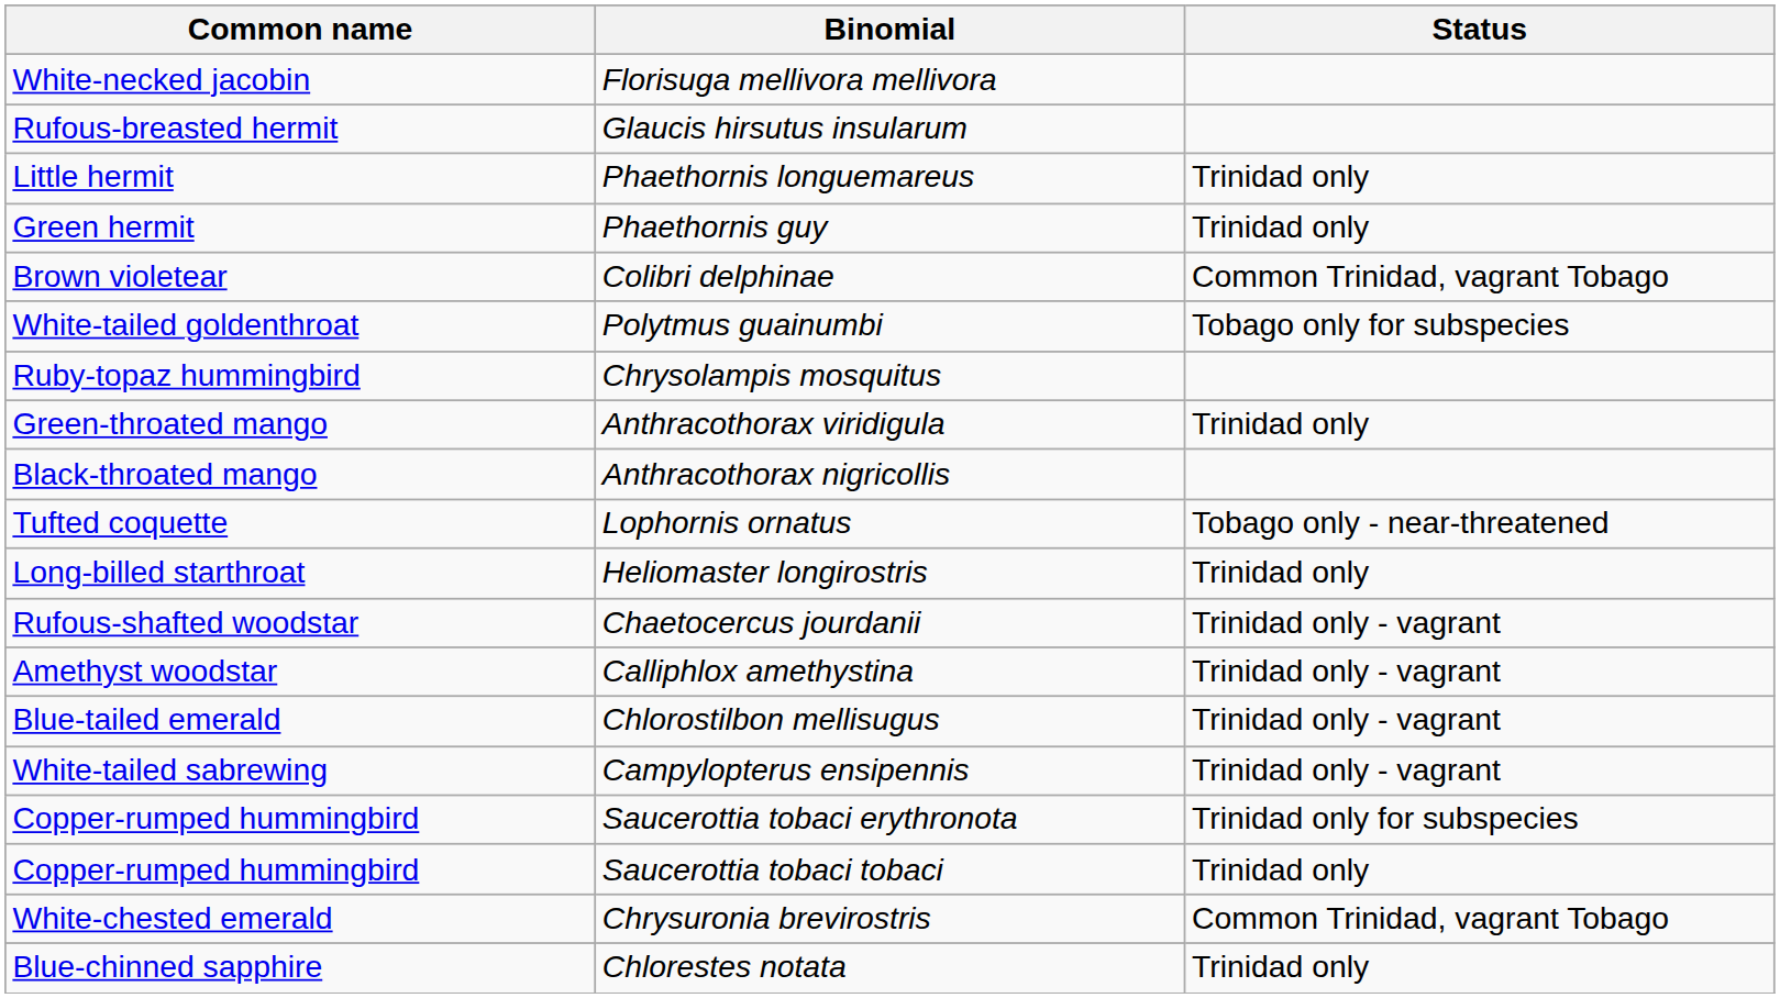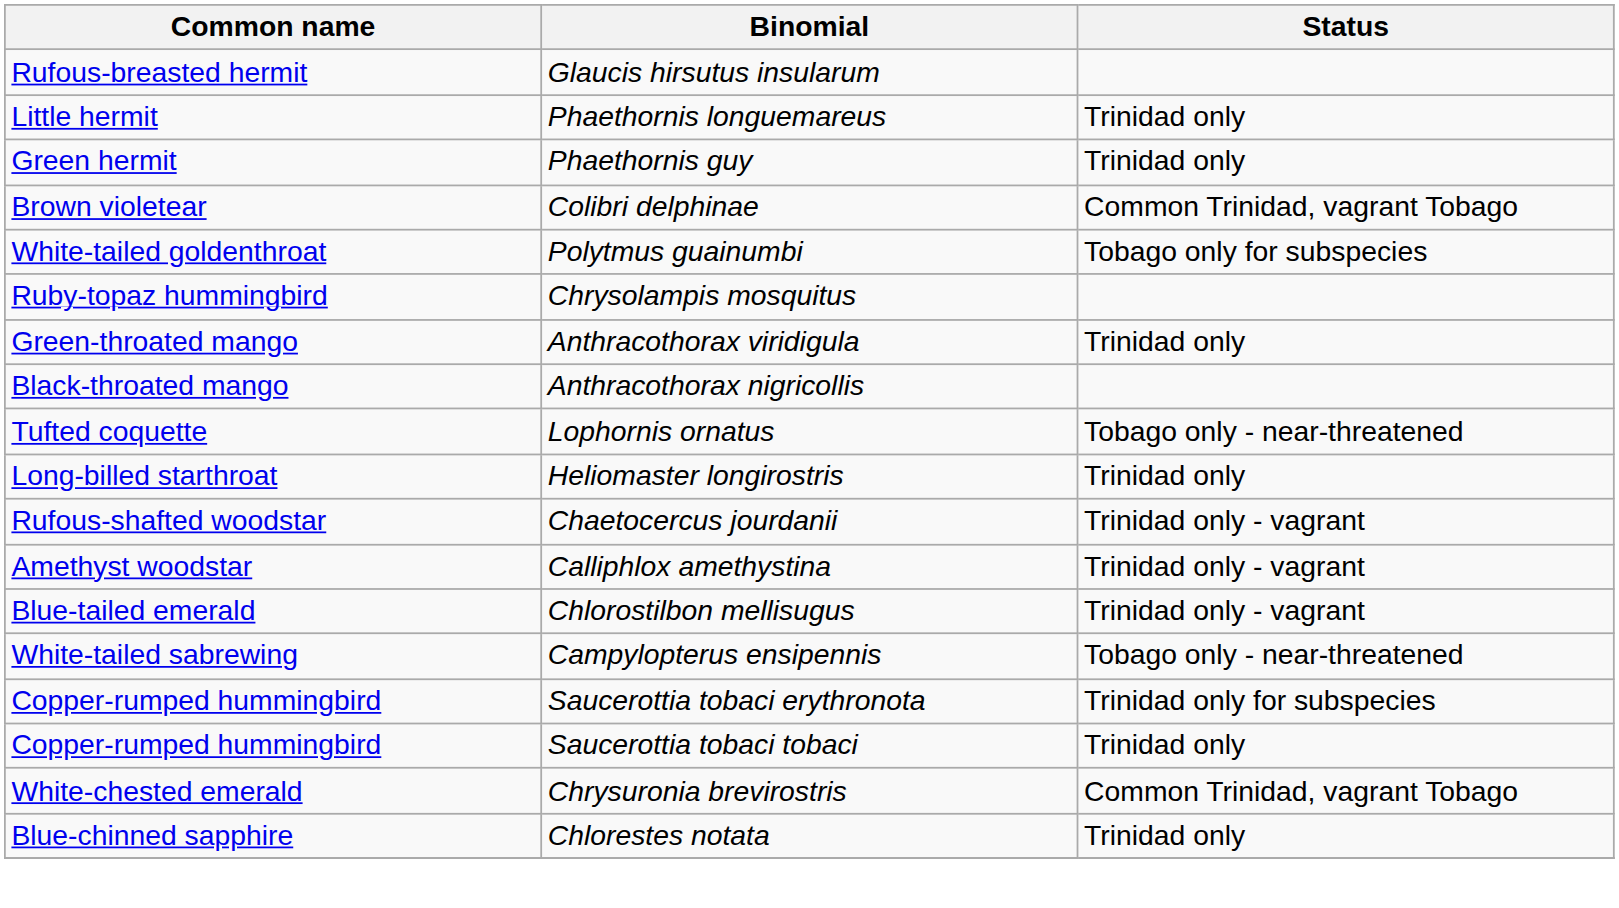- row: White-necked jacobin | Florisuga mellivora mellivora
Campylopterus ensipennis | Status: Trinidad only - vagrant -> Tobago only - near-threatened
